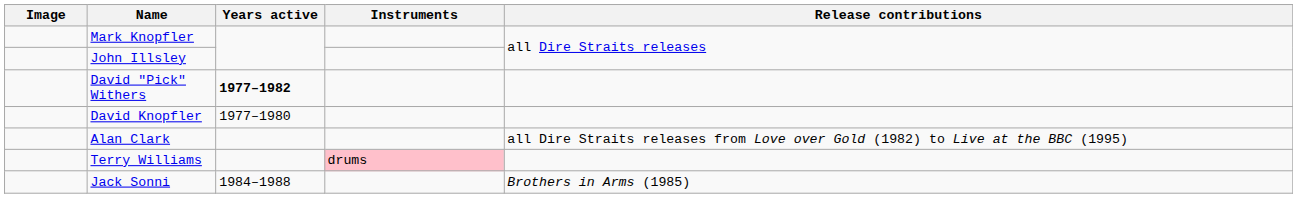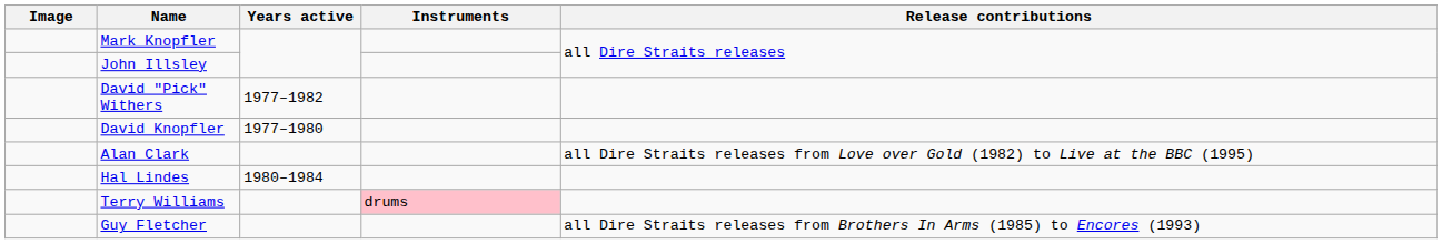David "Pick" Withers | Years active: bold -> normal
+ row: Hal Lindes | 1980–1984
+ row: Guy Fletcher | all Dire Straits releases from Brothers In Arms (1985) to Encores (1993)
- row: Jack Sonni | 1984–1988 | Brothers in Arms (1985)
